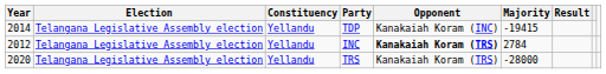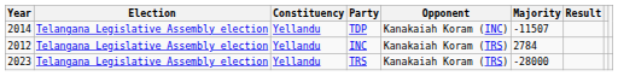TDP | Majority: -19415 -> -11507
INC | Opponent: bold -> normal
TRS | Year: 2020 -> 2023
